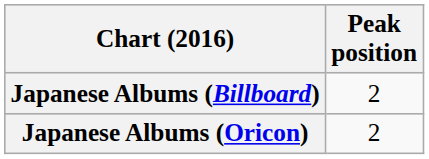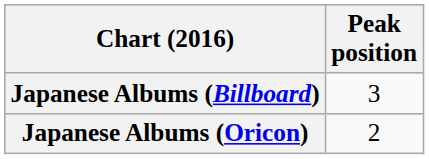Japanese Albums (Billboard) | Peak position: 2 -> 3
